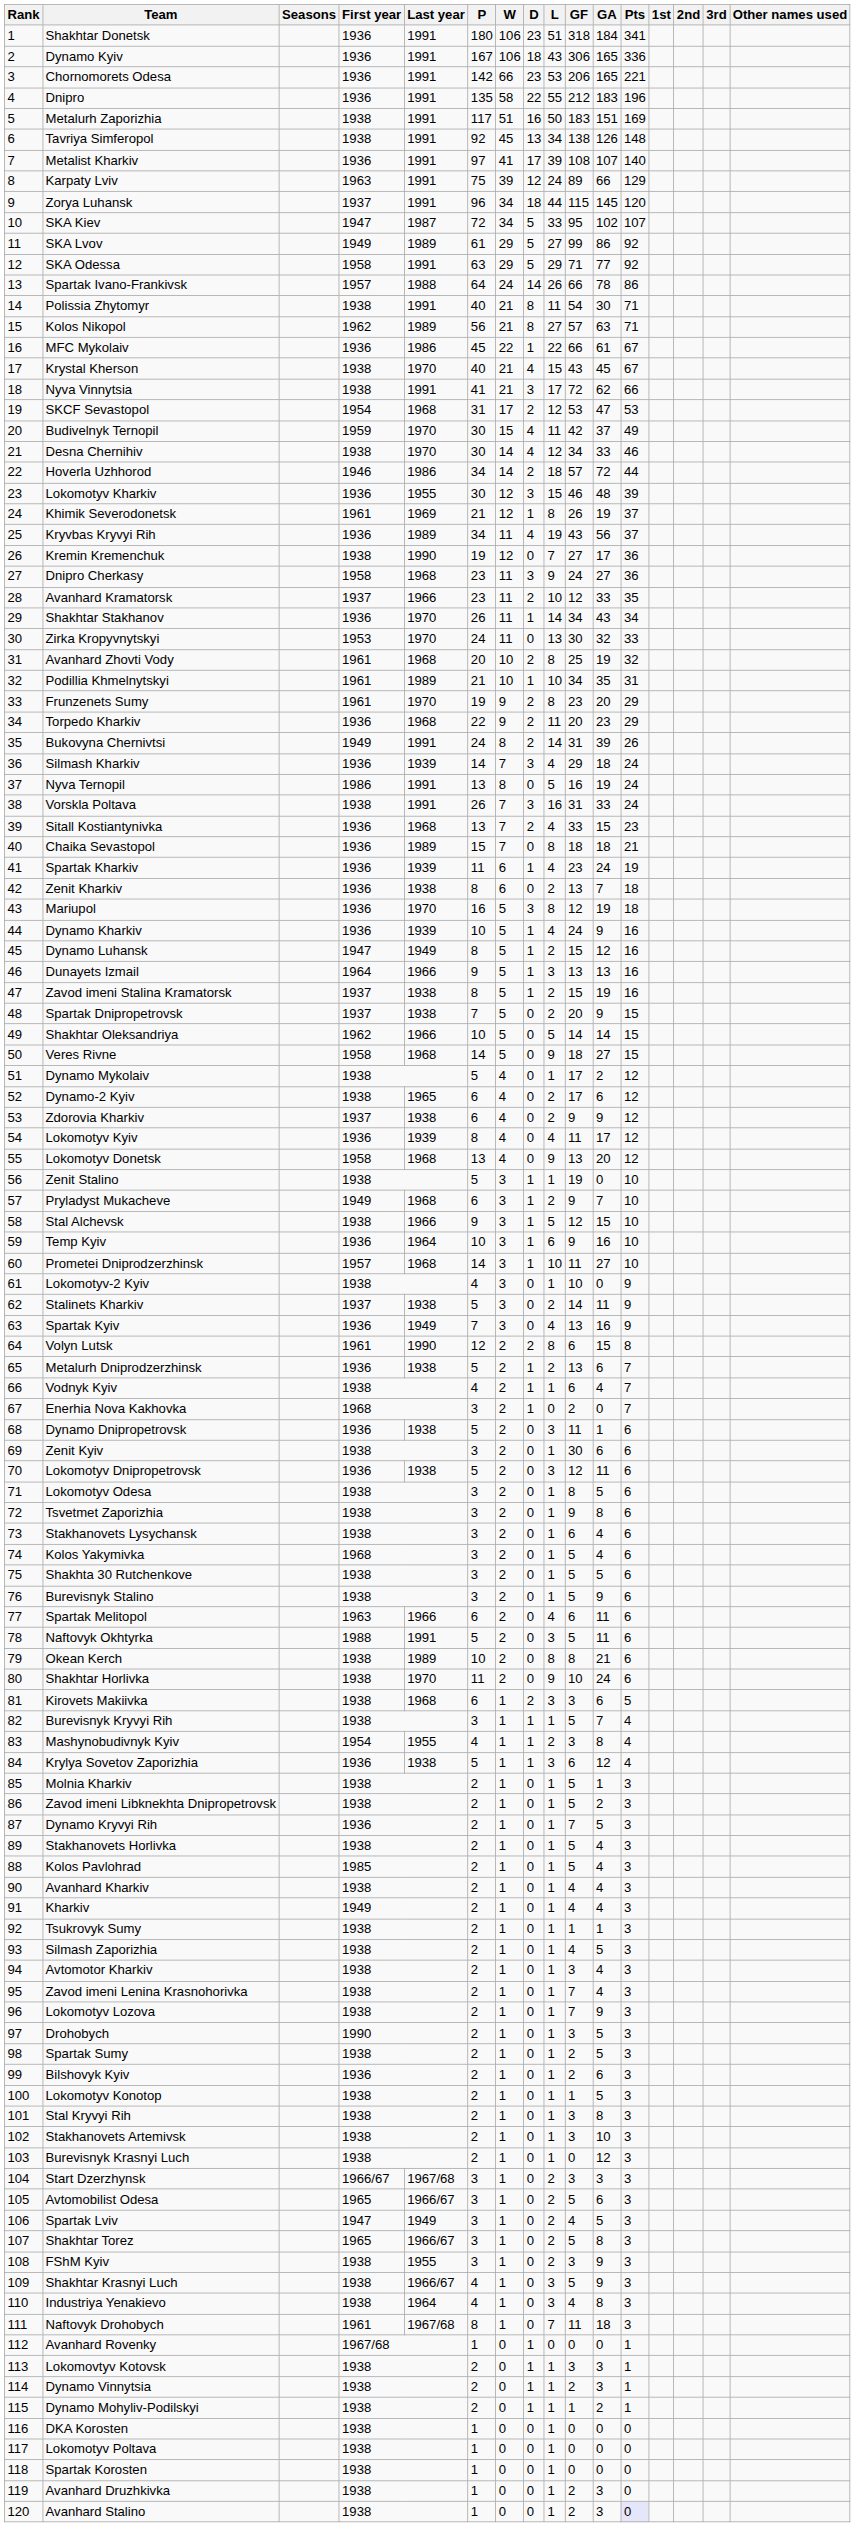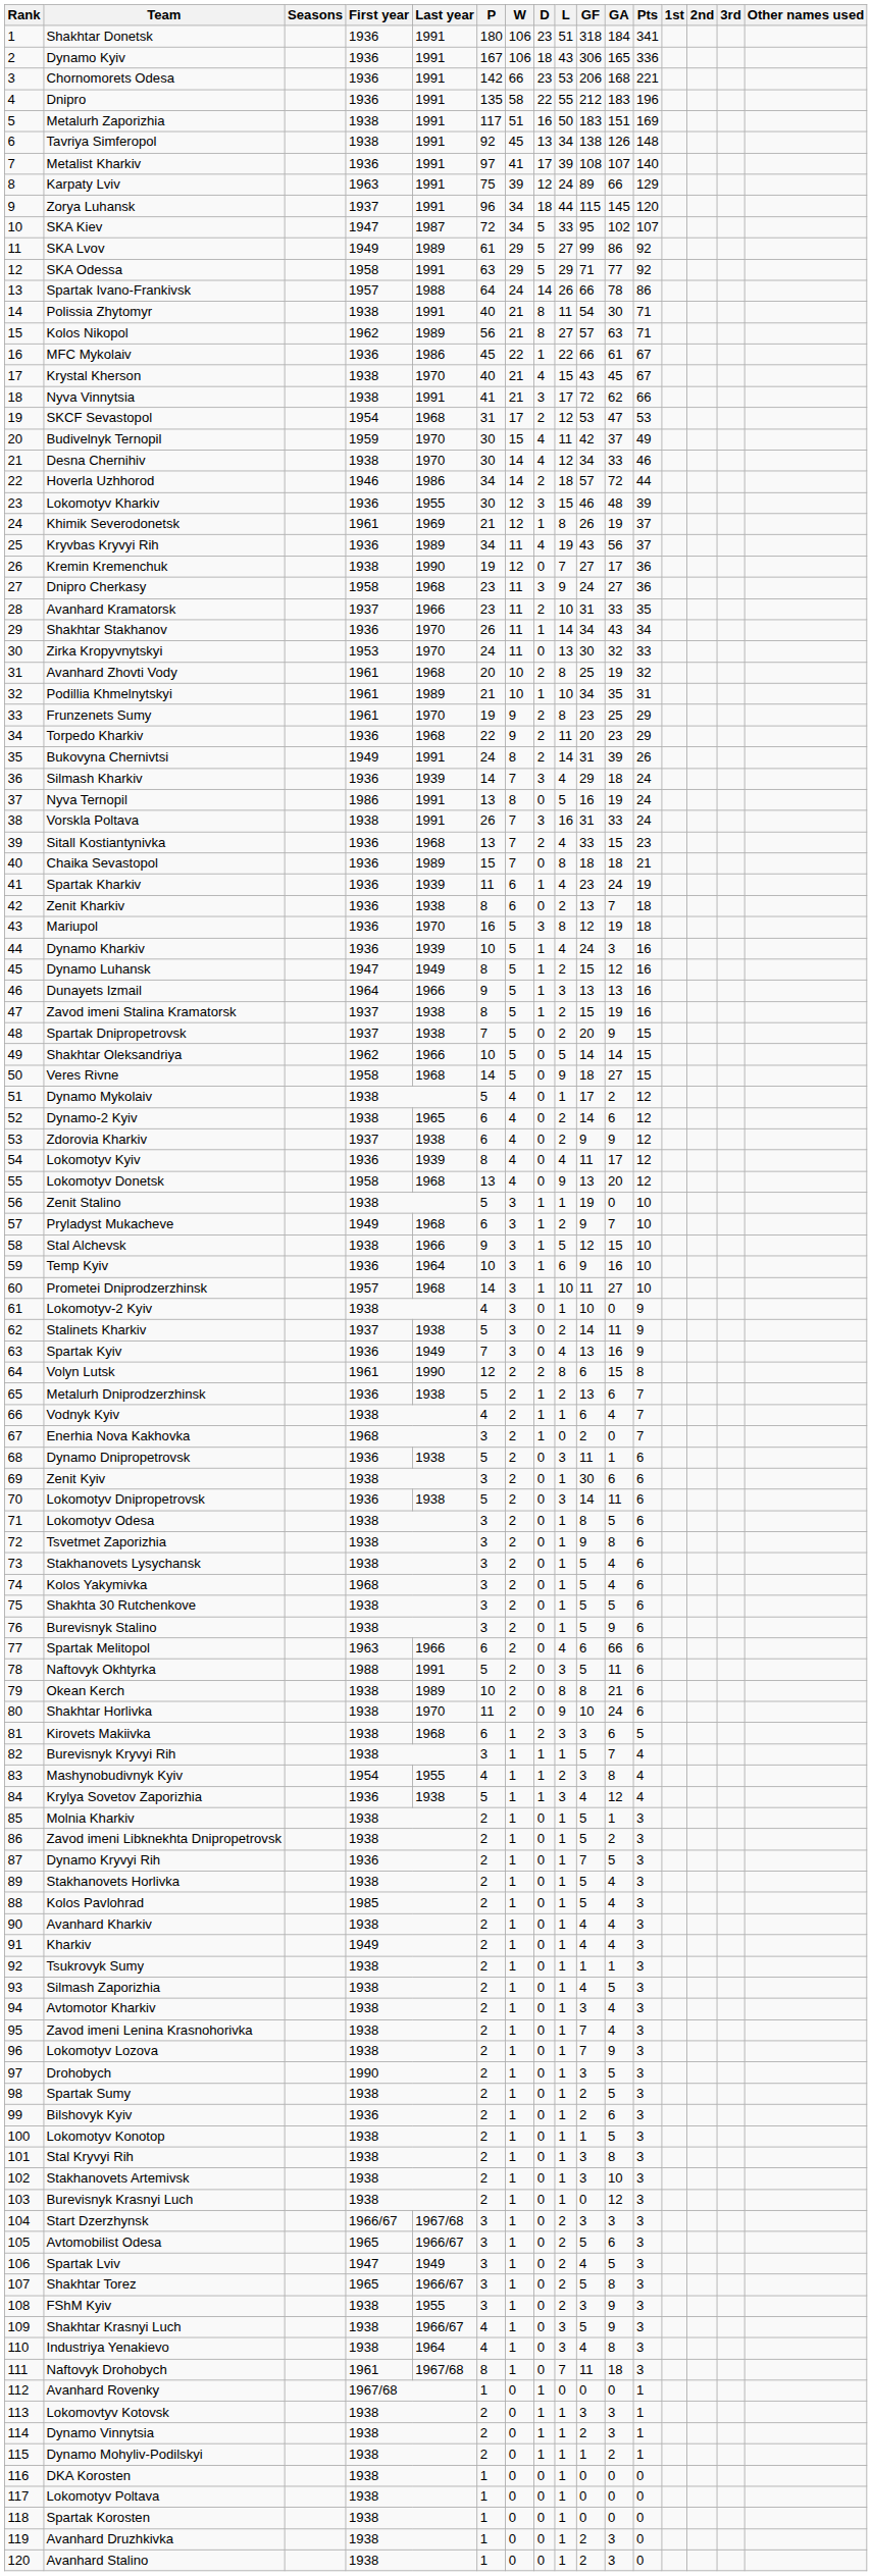Chornomorets Odesa | GA: 165 -> 168
Avanhard Kramatorsk | GF: 12 -> 31
Frunzenets Sumy | GA: 20 -> 25
Dynamo Kharkiv | GA: 9 -> 3
Dynamo-2 Kyiv | GF: 17 -> 14
Lokomotyv Dnipropetrovsk | GF: 12 -> 14
Stakhanovets Lysychansk | GF: 6 -> 5
Spartak Melitopol | GA: 11 -> 66
Krylya Sovetov Zaporizhia | GF: 6 -> 4
Avanhard Stalino | Pts: lavender background -> no background
